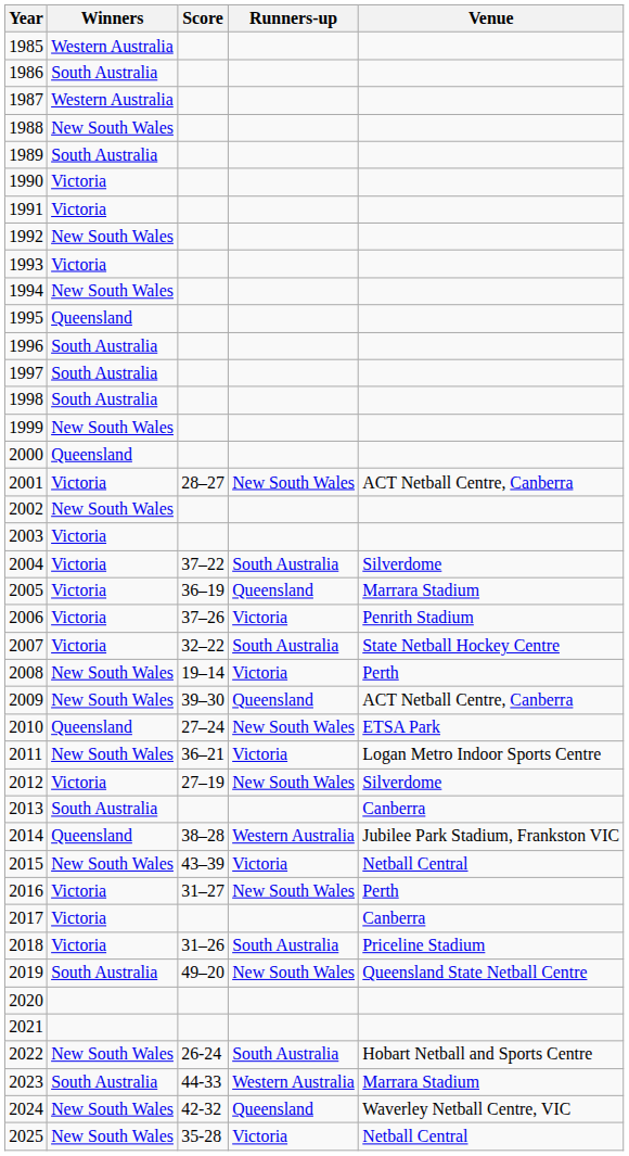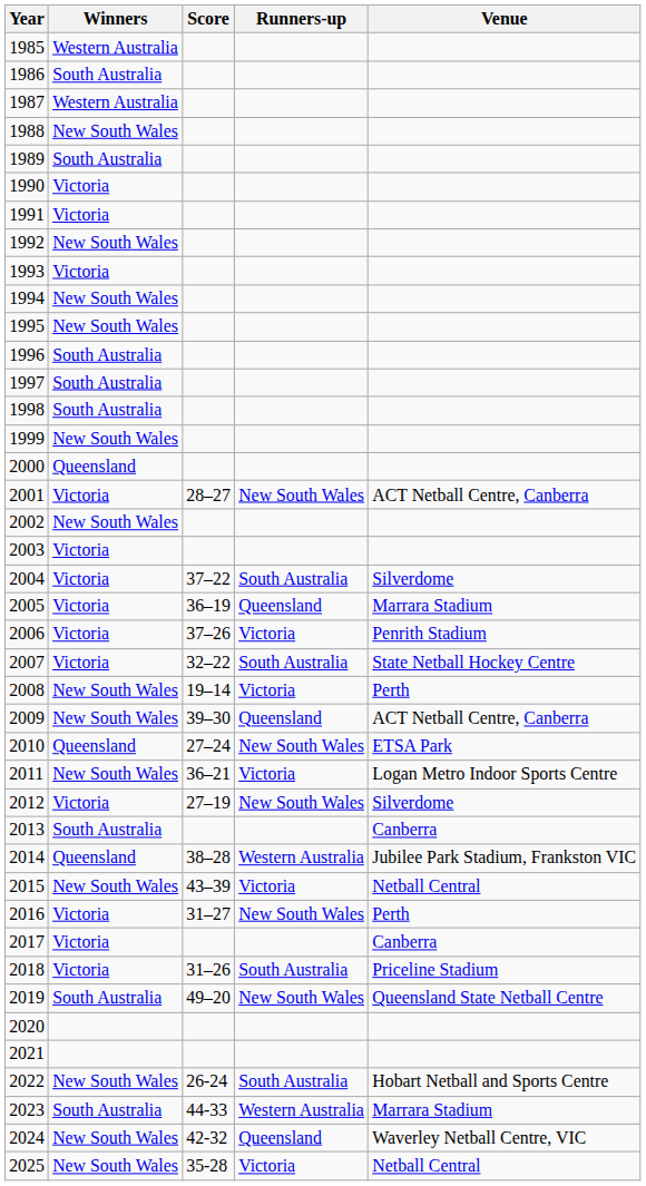1995 | Winners: Queensland -> New South Wales
